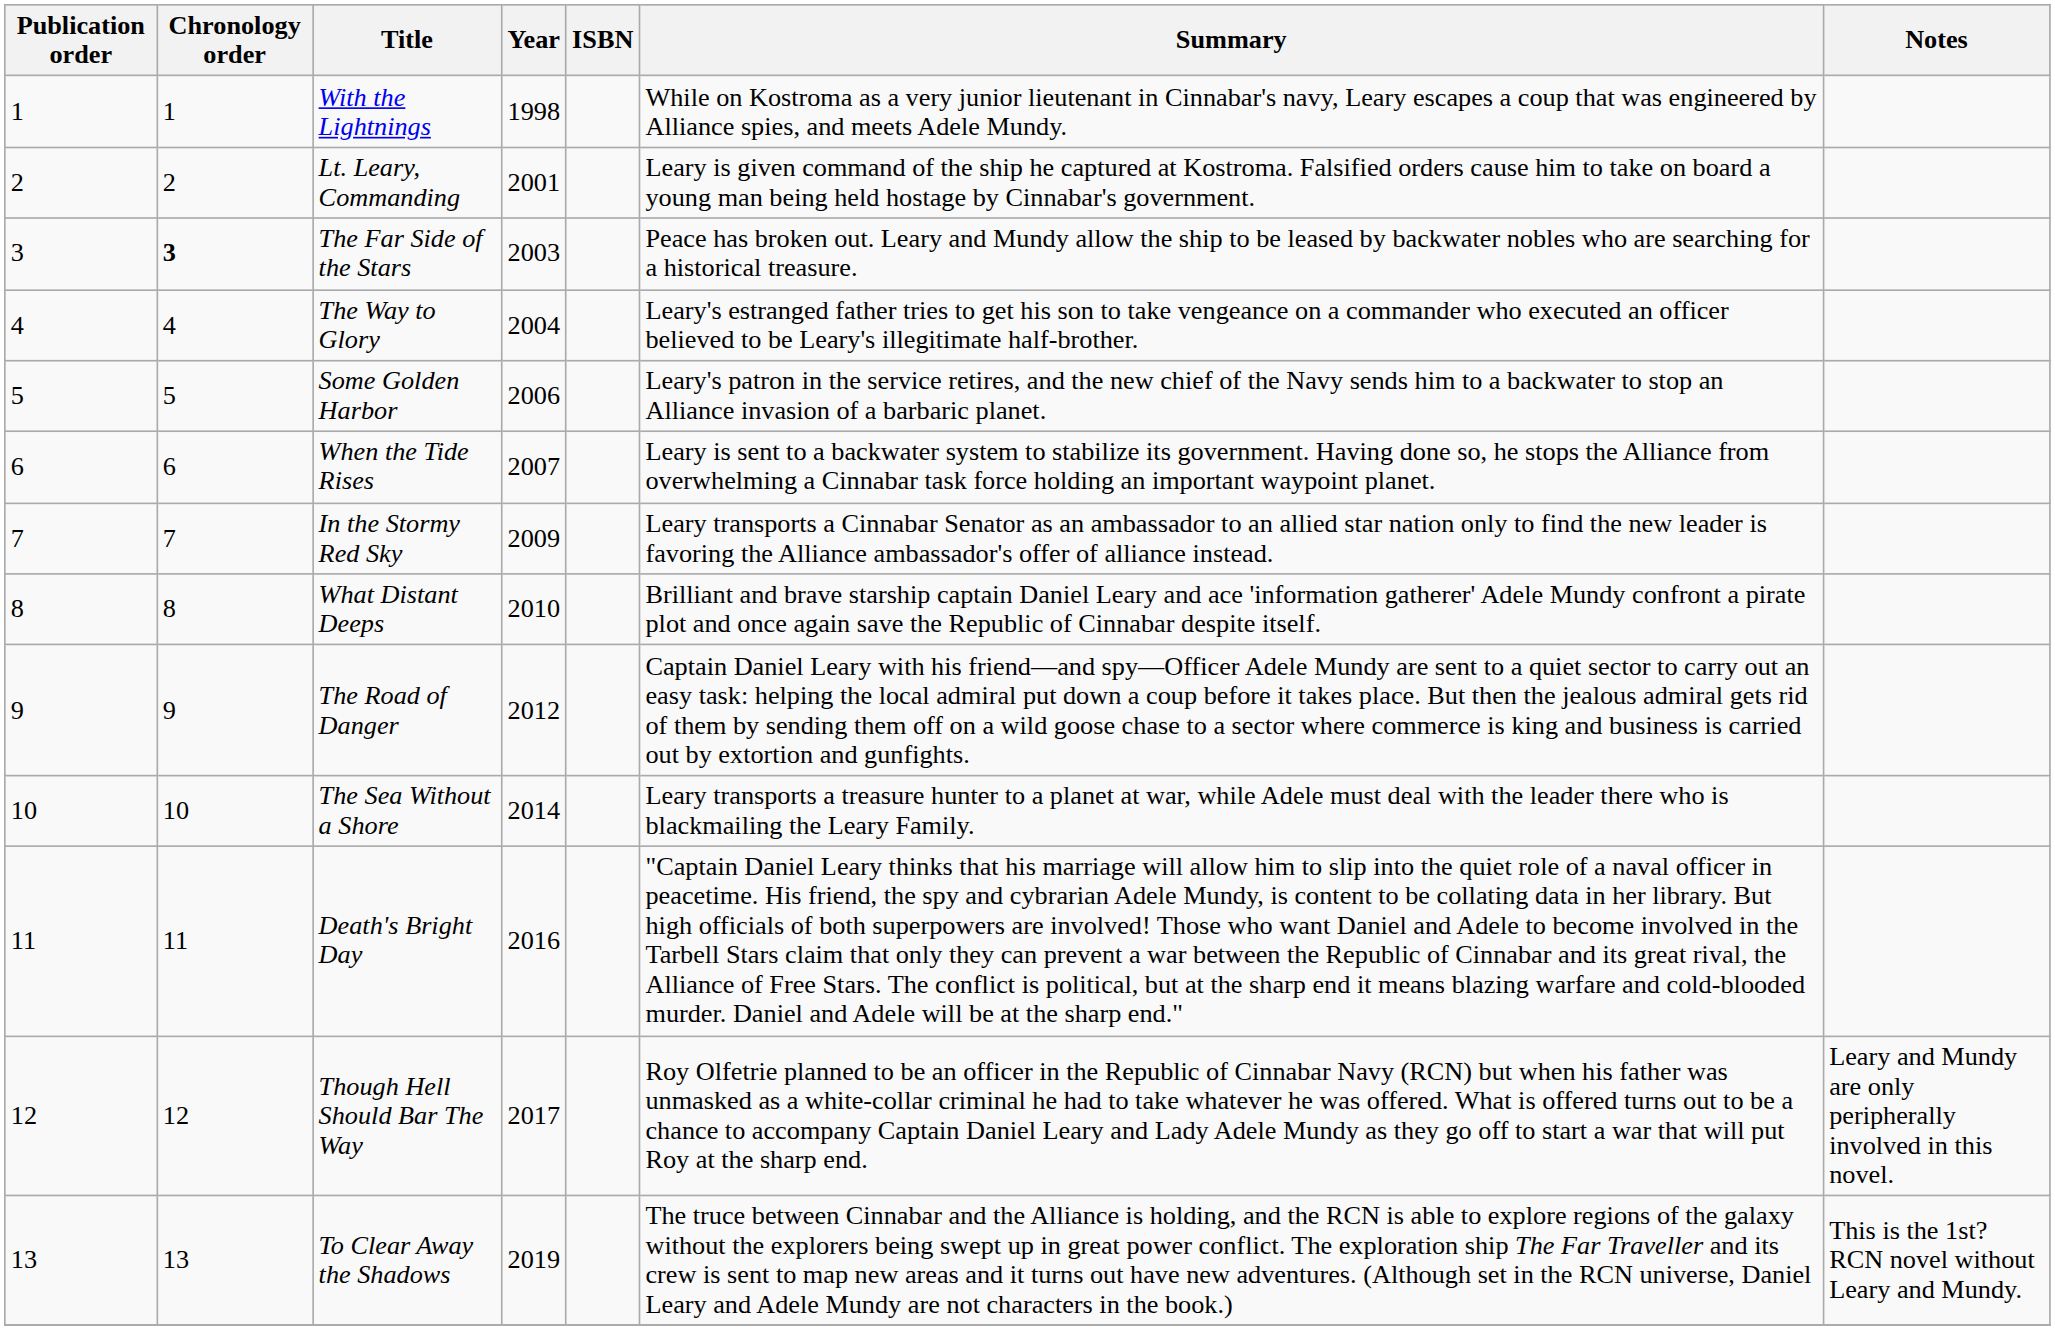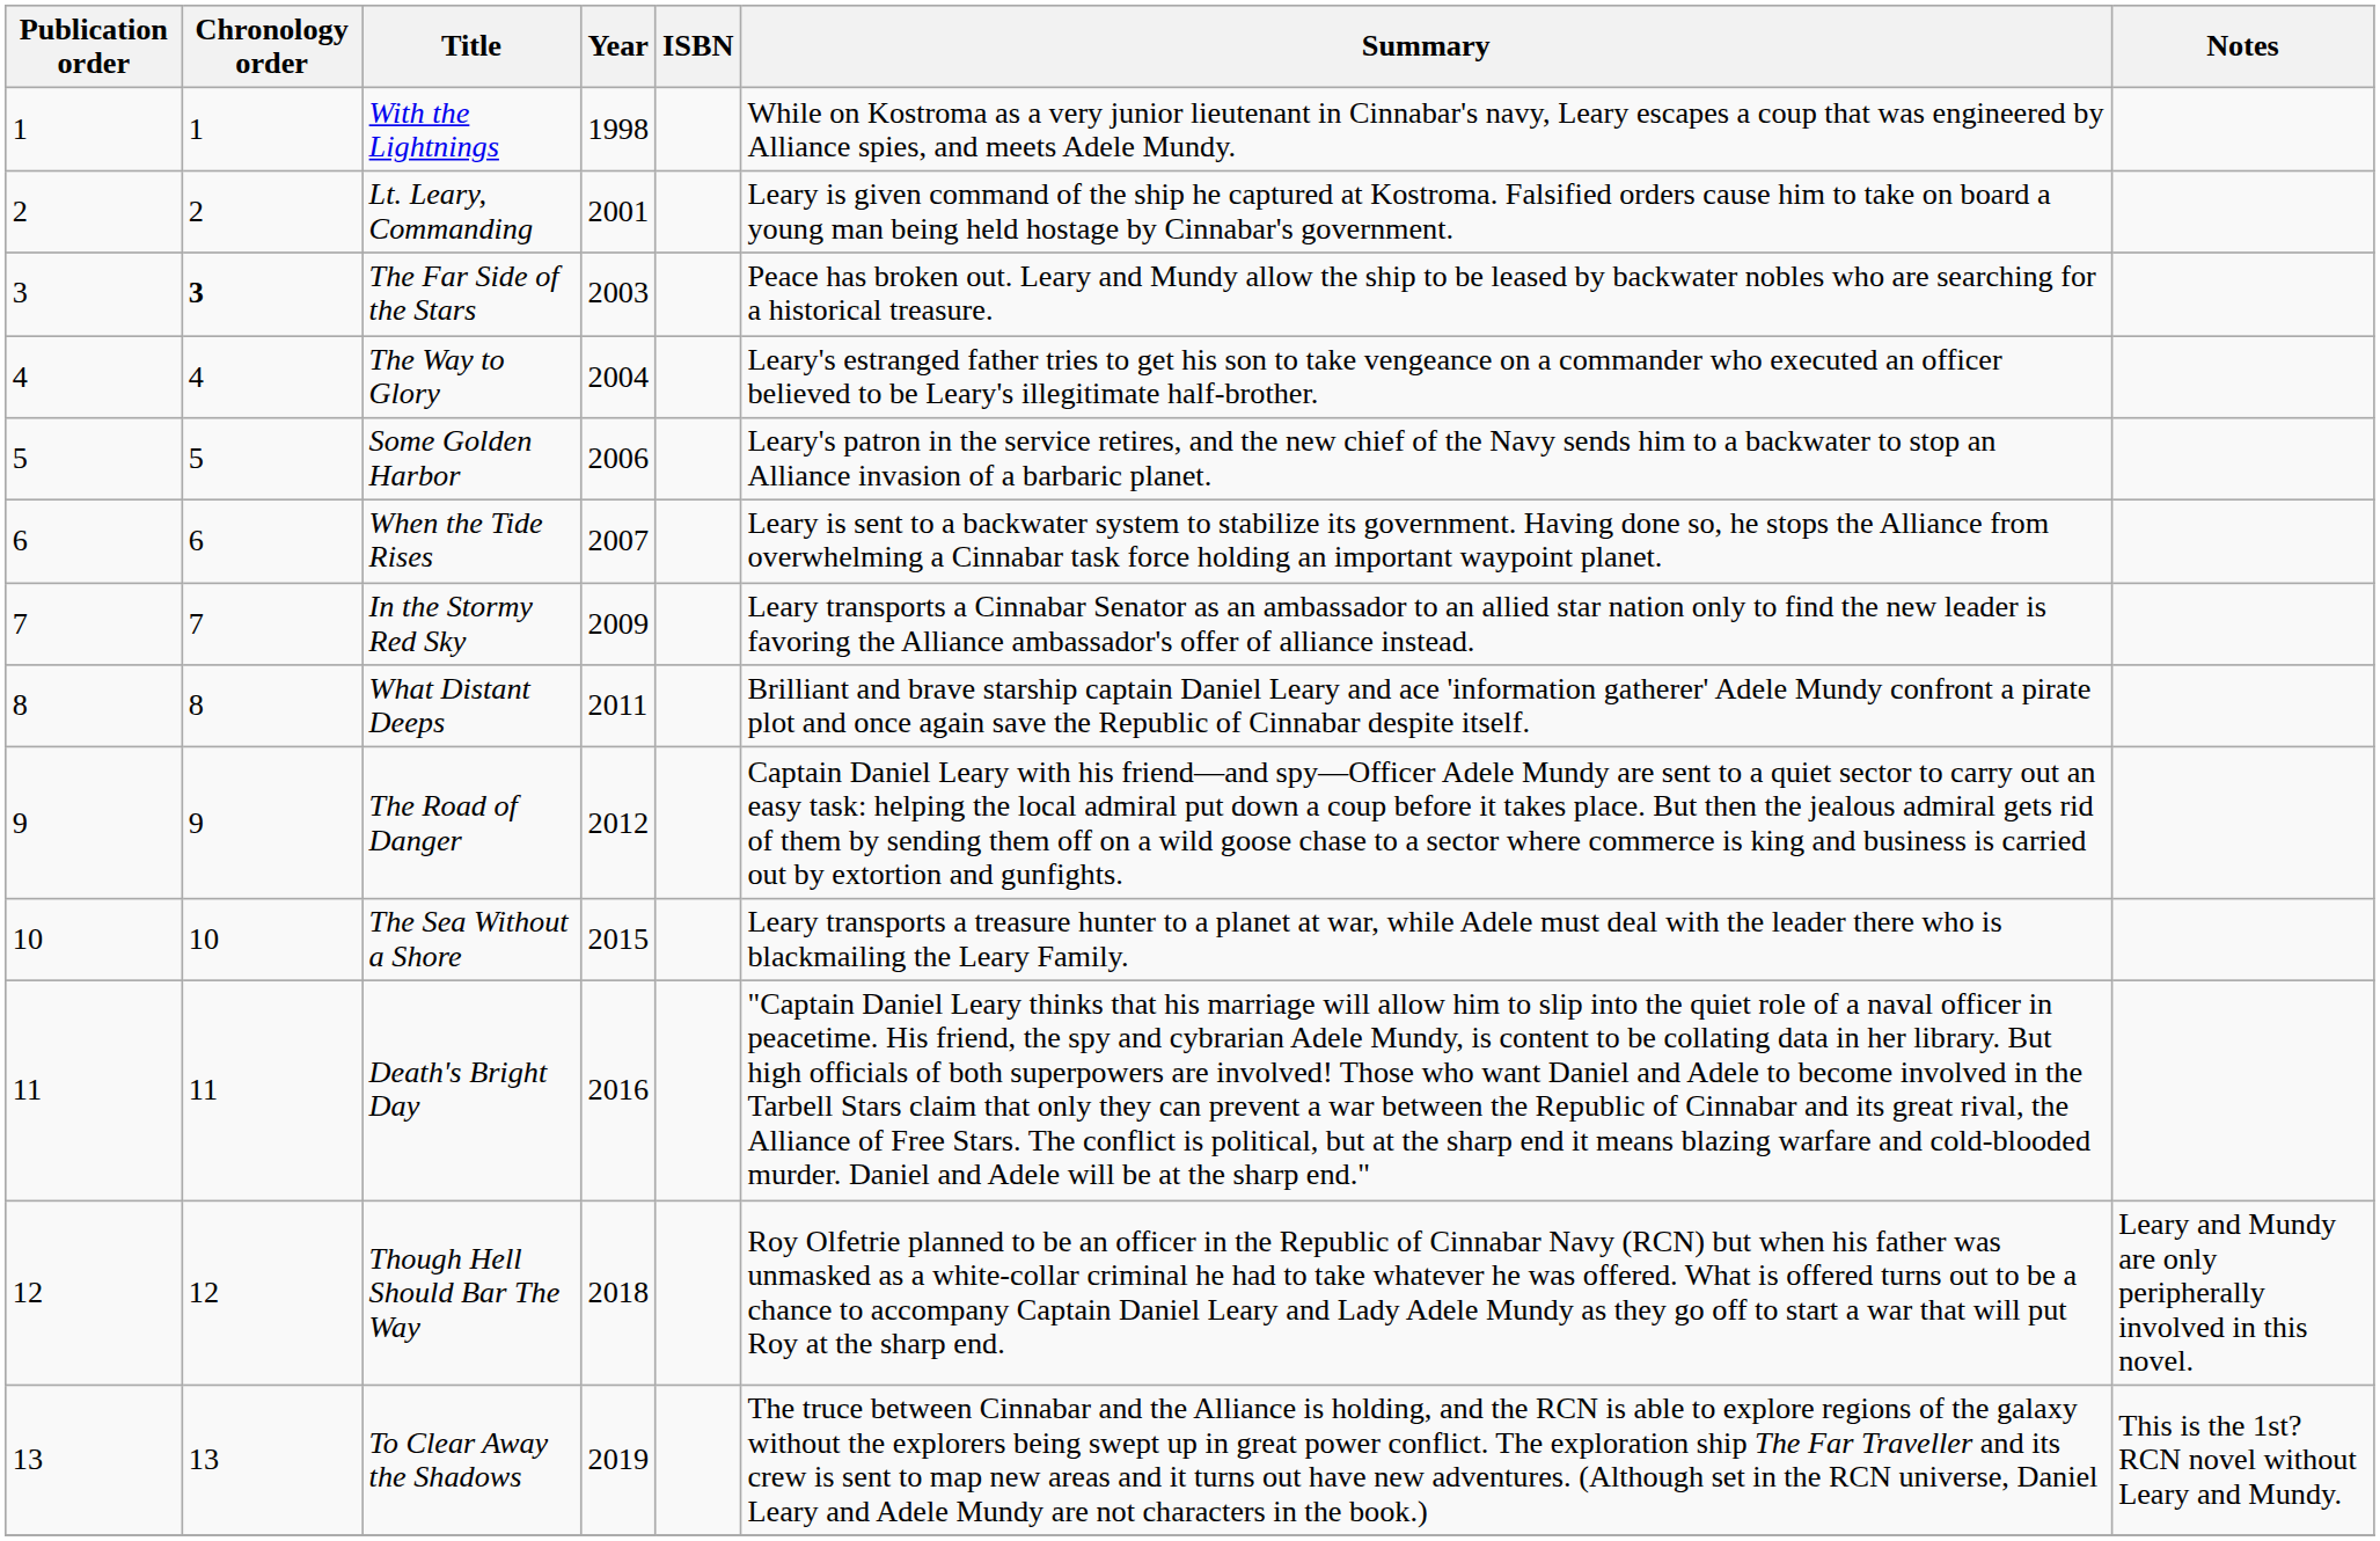What Distant Deeps | Year: 2010 -> 2011
The Sea Without a Shore | Year: 2014 -> 2015
Though Hell Should Bar The Way | Year: 2017 -> 2018
